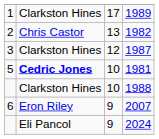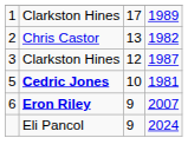- row: Clarkston Hines | 10 | 1988
2007 | column 2: normal -> bold
